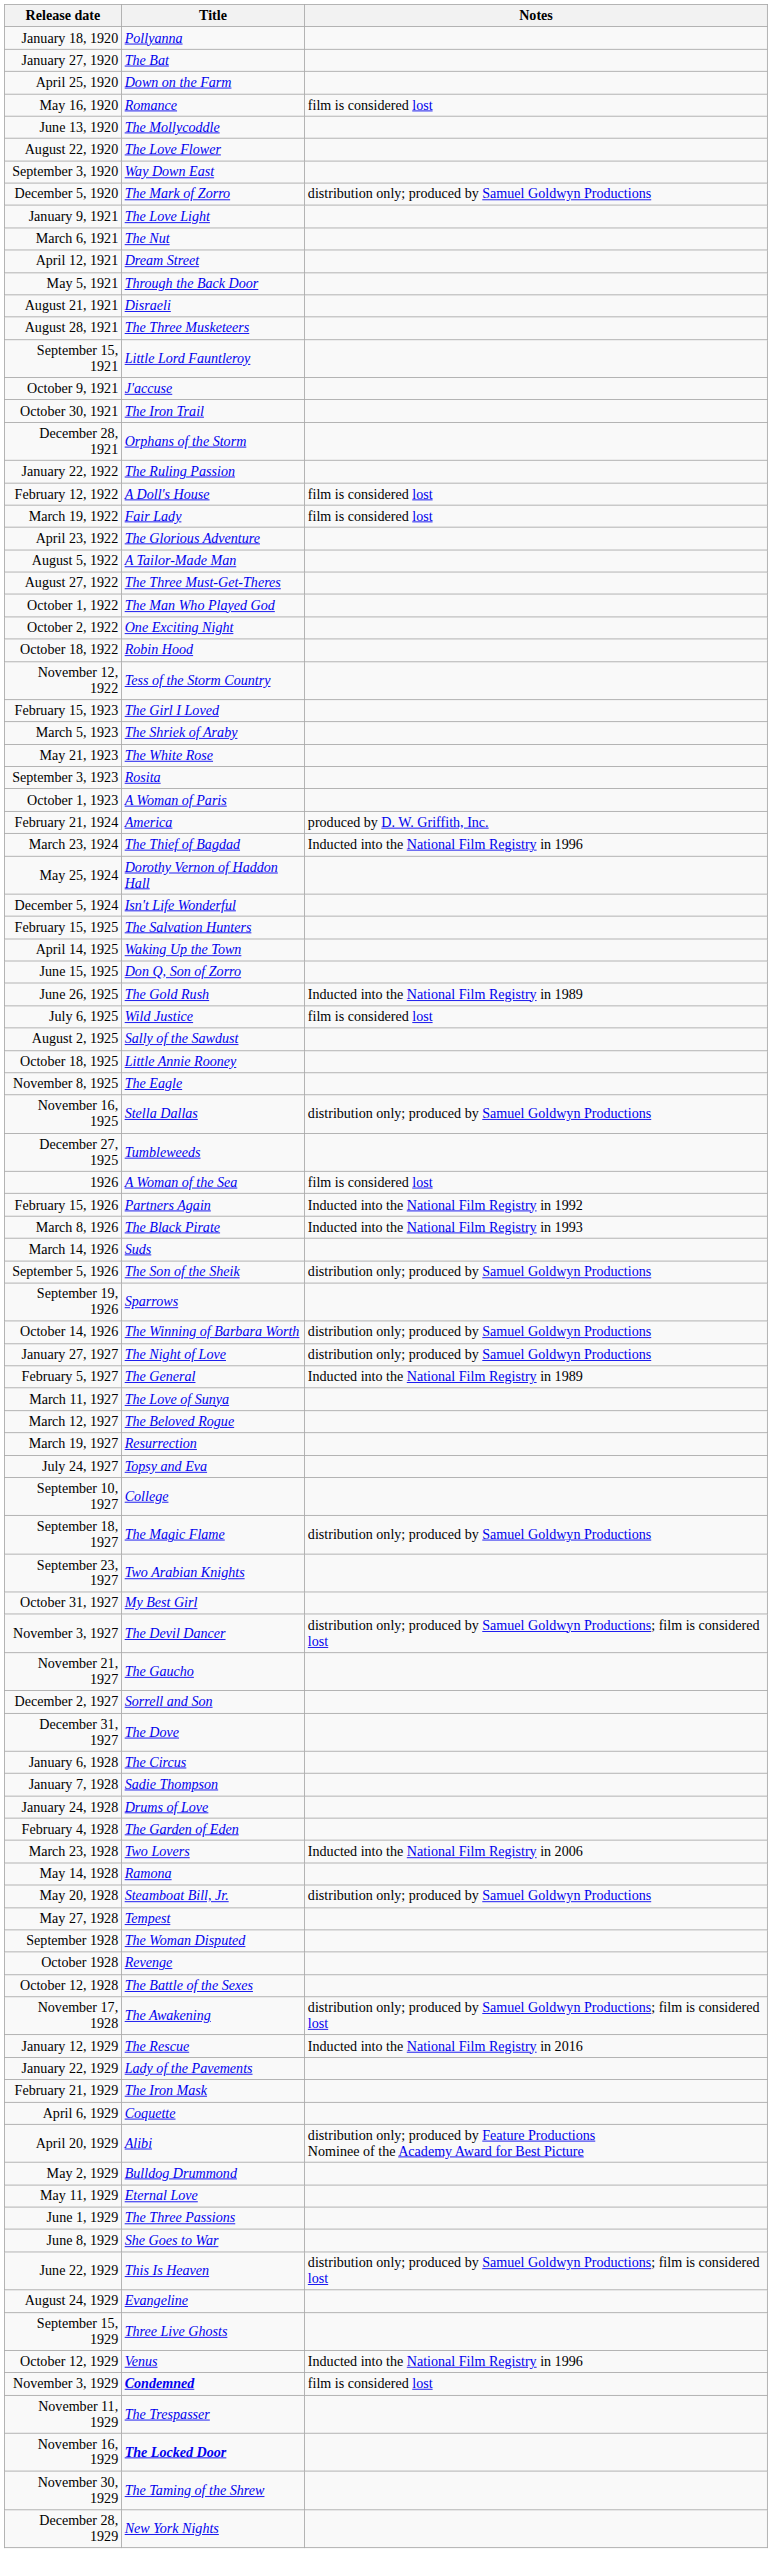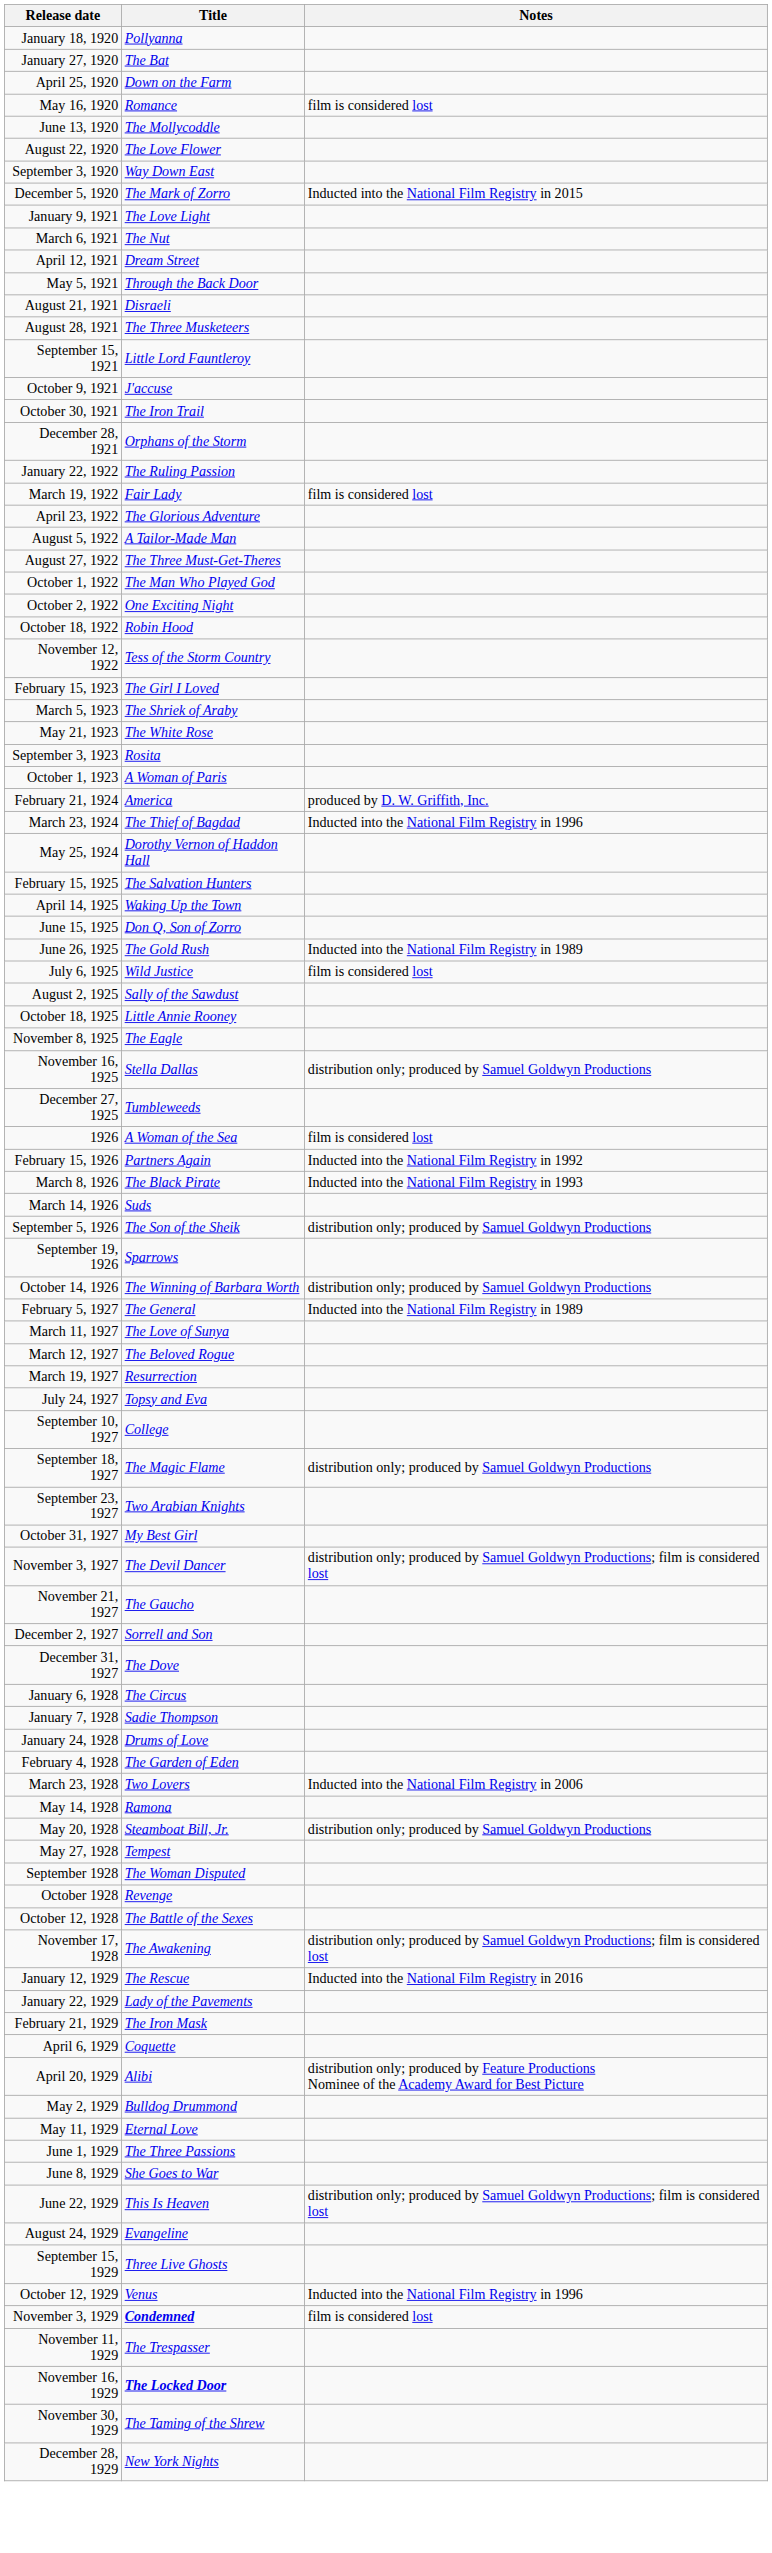December 5, 1920 | Notes: distribution only; produced by Samuel Goldwyn Productions -> Inducted into the National Film Registry in 2015
- row: February 12, 1922 | A Doll's House | film is considered lost
- row: December 5, 1924 | Isn't Life Wonderful
- row: January 27, 1927 | The Night of Love | distribution only; produced by Samuel Goldwyn Productions
